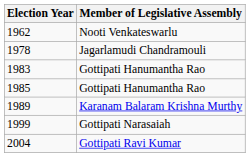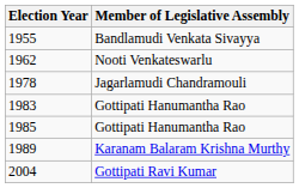+ row: 1955 | Bandlamudi Venkata Sivayya
- row: 1999 | Gottipati Narasaiah
